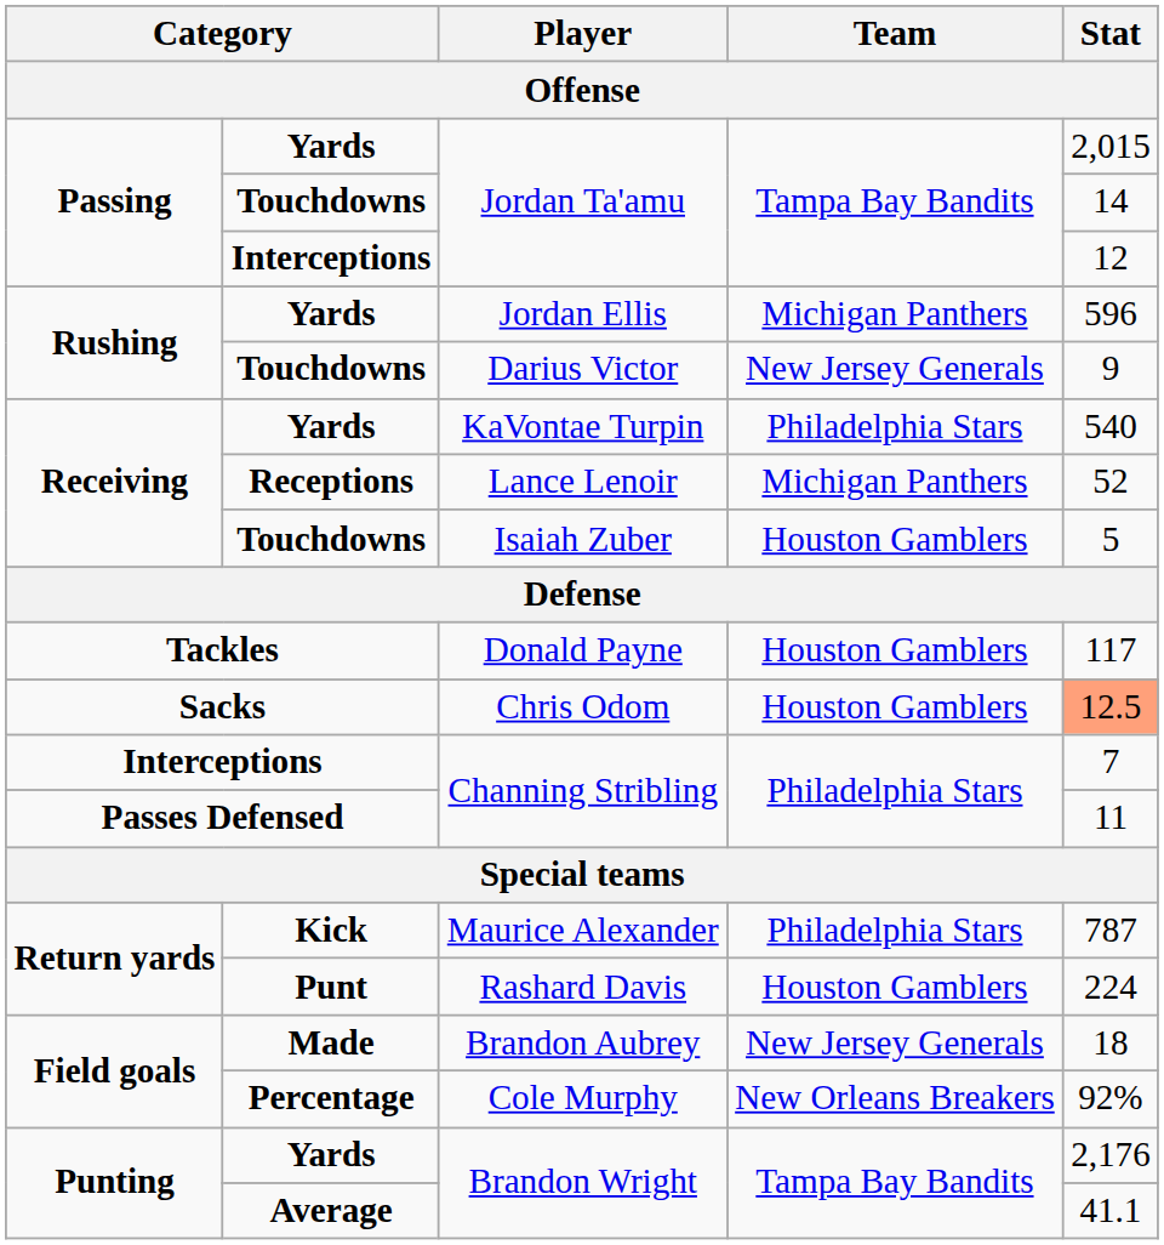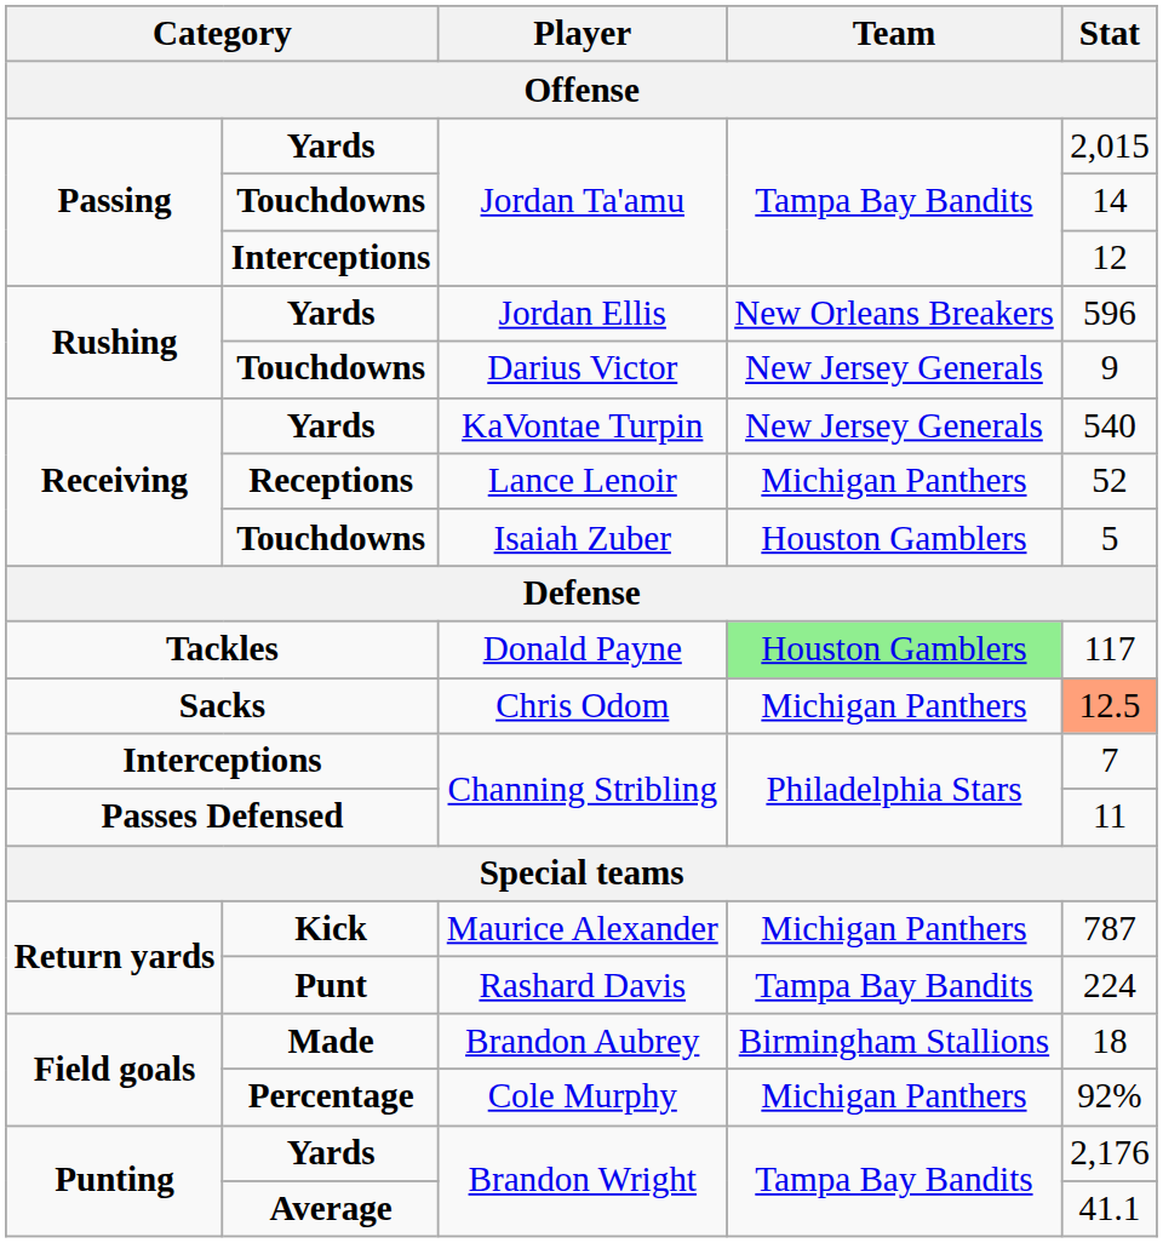Jordan Ellis | Team: Michigan Panthers -> New Orleans Breakers
KaVontae Turpin | Team: Philadelphia Stars -> New Jersey Generals
Donald Payne | Team: no background -> lightgreen background
Chris Odom | Team: Houston Gamblers -> Michigan Panthers
Maurice Alexander | Team: Philadelphia Stars -> Michigan Panthers
Rashard Davis | Team: Houston Gamblers -> Tampa Bay Bandits
Brandon Aubrey | Team: New Jersey Generals -> Birmingham Stallions
Cole Murphy | Team: New Orleans Breakers -> Michigan Panthers
